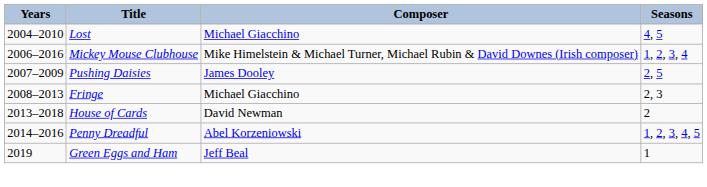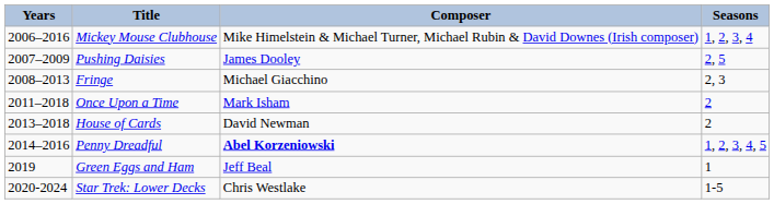- row: 2004–2010 | Lost | Michael Giacchino | 4, 5
+ row: 2011–2018 | Once Upon a Time | Mark Isham | 2
Penny Dreadful | Composer: normal -> bold
+ row: 2020-2024 | Star Trek: Lower Decks | Chris Westlake | 1-5
